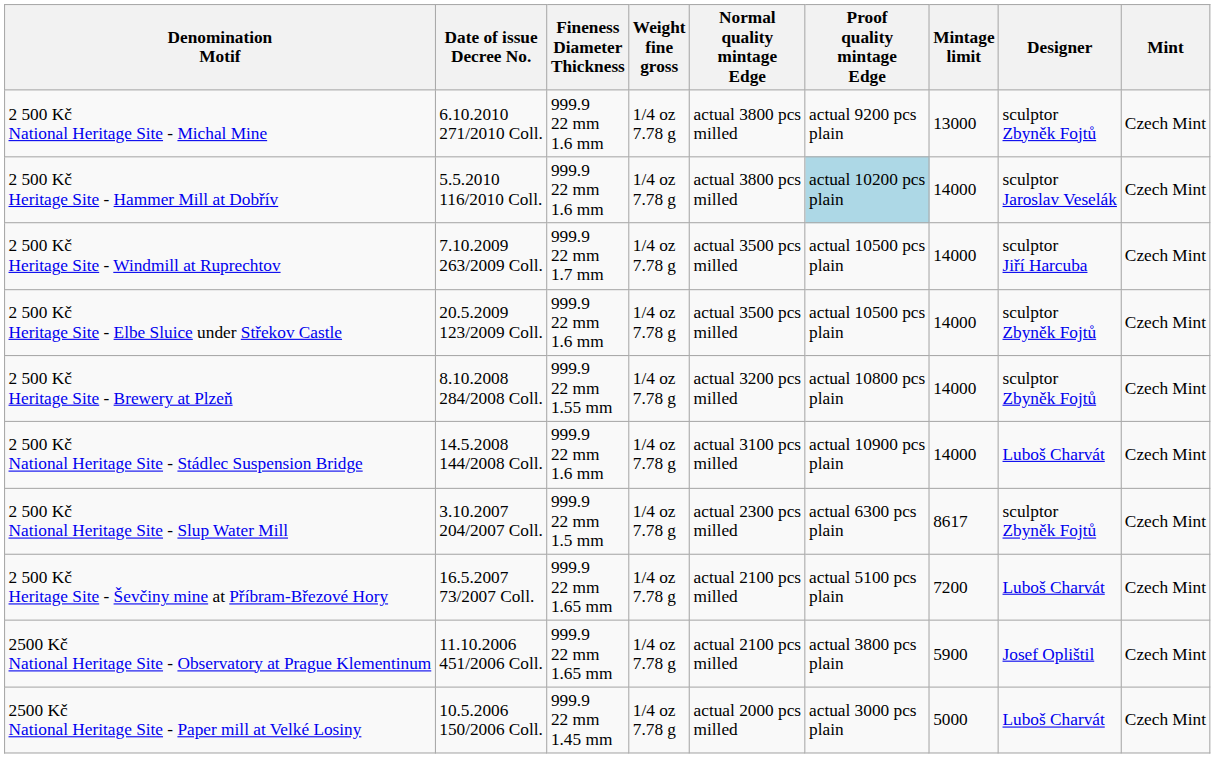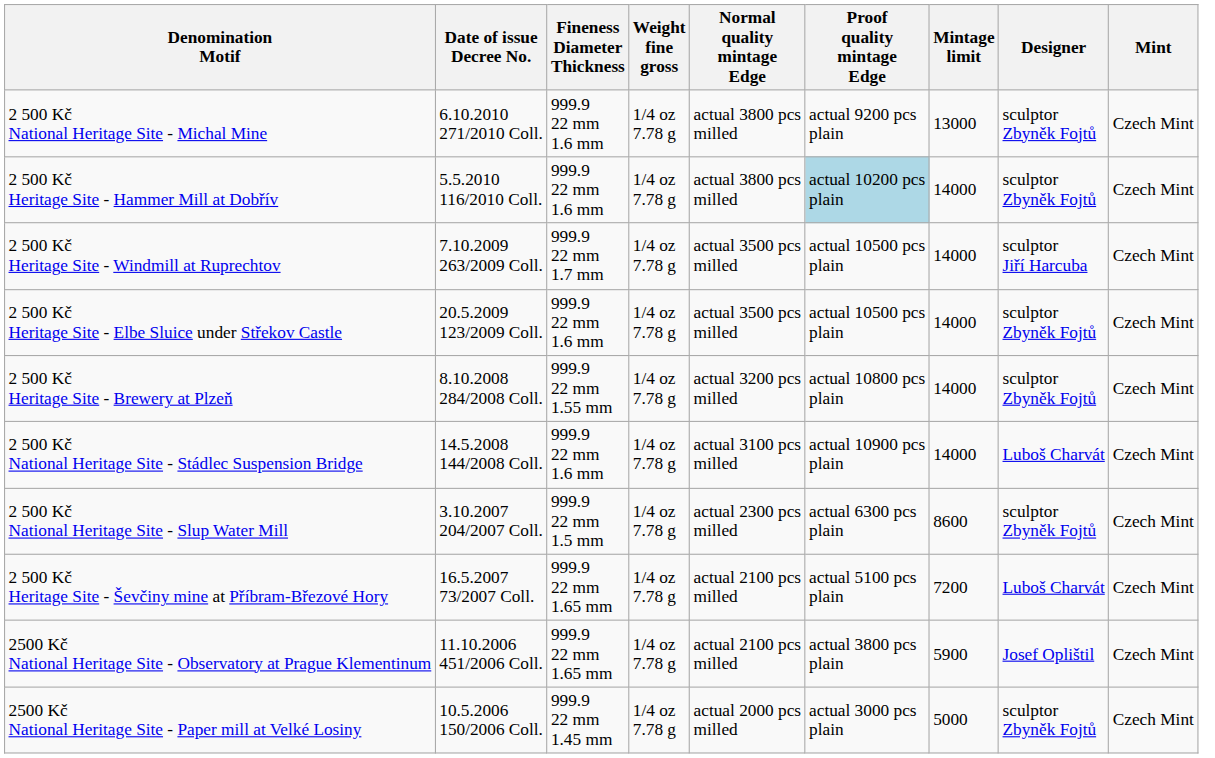2 500 Kč Heritage Site - Hammer Mill at Dobřív | Designer: sculptor Jaroslav Veselák -> sculptor Zbyněk Fojtů
2 500 Kč National Heritage Site - Slup Water Mill | Mintage limit: 8617 -> 8600
2500 Kč National Heritage Site - Paper mill at Velké Losiny | Designer: Luboš Charvát -> sculptor Zbyněk Fojtů
